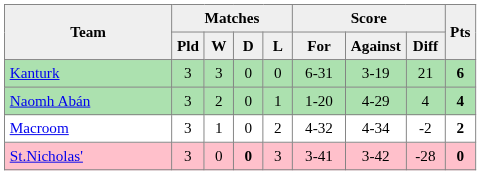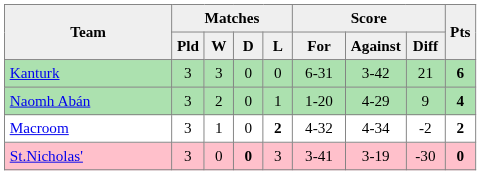Kanturk | Score / Against: 3-19 -> 3-42
Naomh Abán | Score / Diff: 4 -> 9
Macroom | Matches / L: normal -> bold
St.Nicholas' | Score / Against: 3-42 -> 3-19
St.Nicholas' | Score / Diff: -28 -> -30
